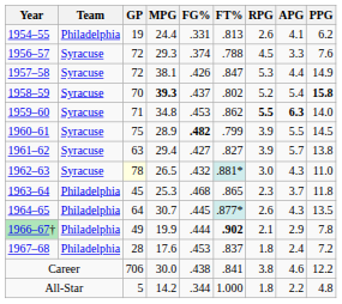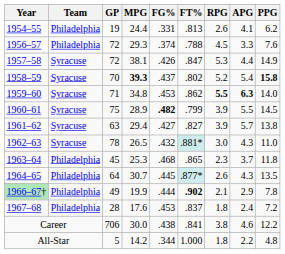1956–57 | Team: Syracuse -> Philadelphia
1962–63 | GP: lightyellow background -> no background
